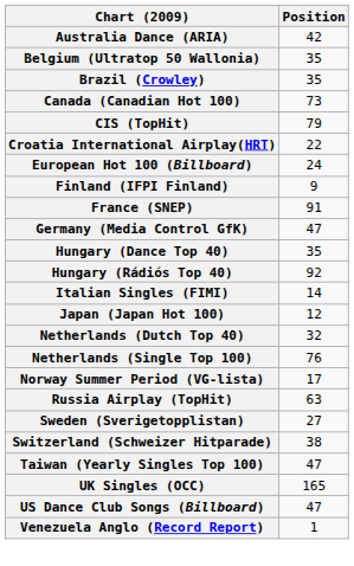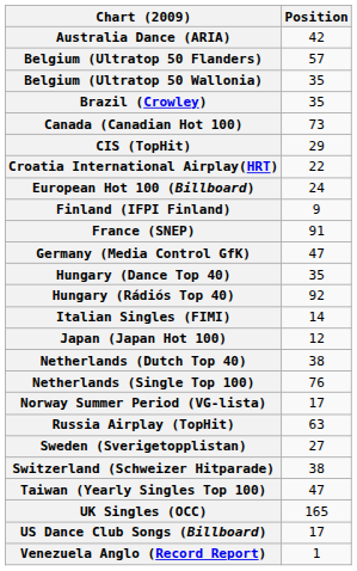+ row: Belgium (Ultratop 50 Flanders) | 57
CIS (TopHit) | Position: 79 -> 29
Netherlands (Dutch Top 40) | Position: 32 -> 38
US Dance Club Songs (Billboard) | Position: 47 -> 17
